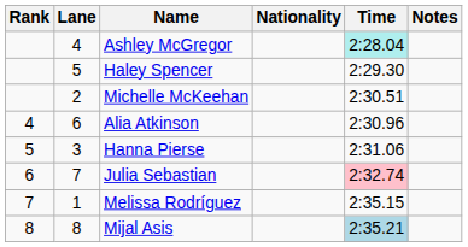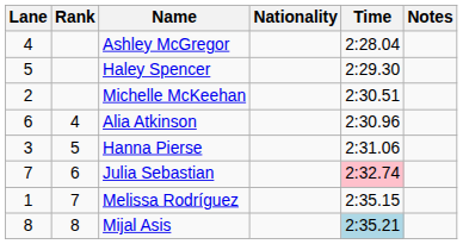columns swapped: Rank <-> Lane
Ashley McGregor | Time: paleturquoise background -> no background
